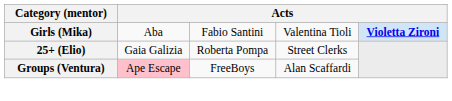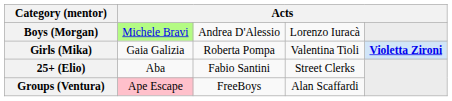+ row: Boys (Morgan) | Michele Bravi | Andrea D'Alessio | Lorenzo Iuracà
Girls (Mika) | column 2: Aba -> Gaia Galizia
Girls (Mika) | column 3: Fabio Santini -> Roberta Pompa
25+ (Elio) | column 2: Gaia Galizia -> Aba
25+ (Elio) | column 3: Roberta Pompa -> Fabio Santini
